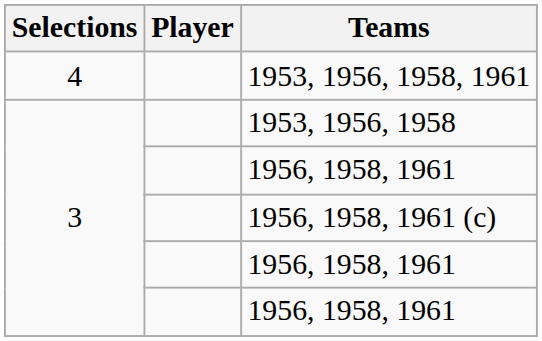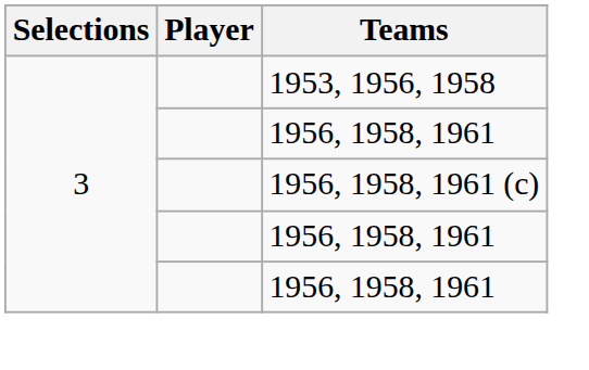- row: 4 | 1953, 1956, 1958, 1961
